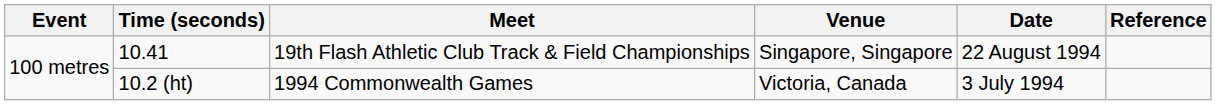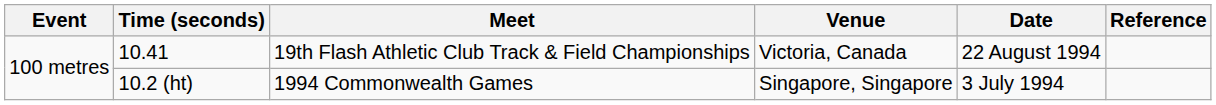10.41 | Venue: Singapore, Singapore -> Victoria, Canada
10.2 (ht) | Venue: Victoria, Canada -> Singapore, Singapore
